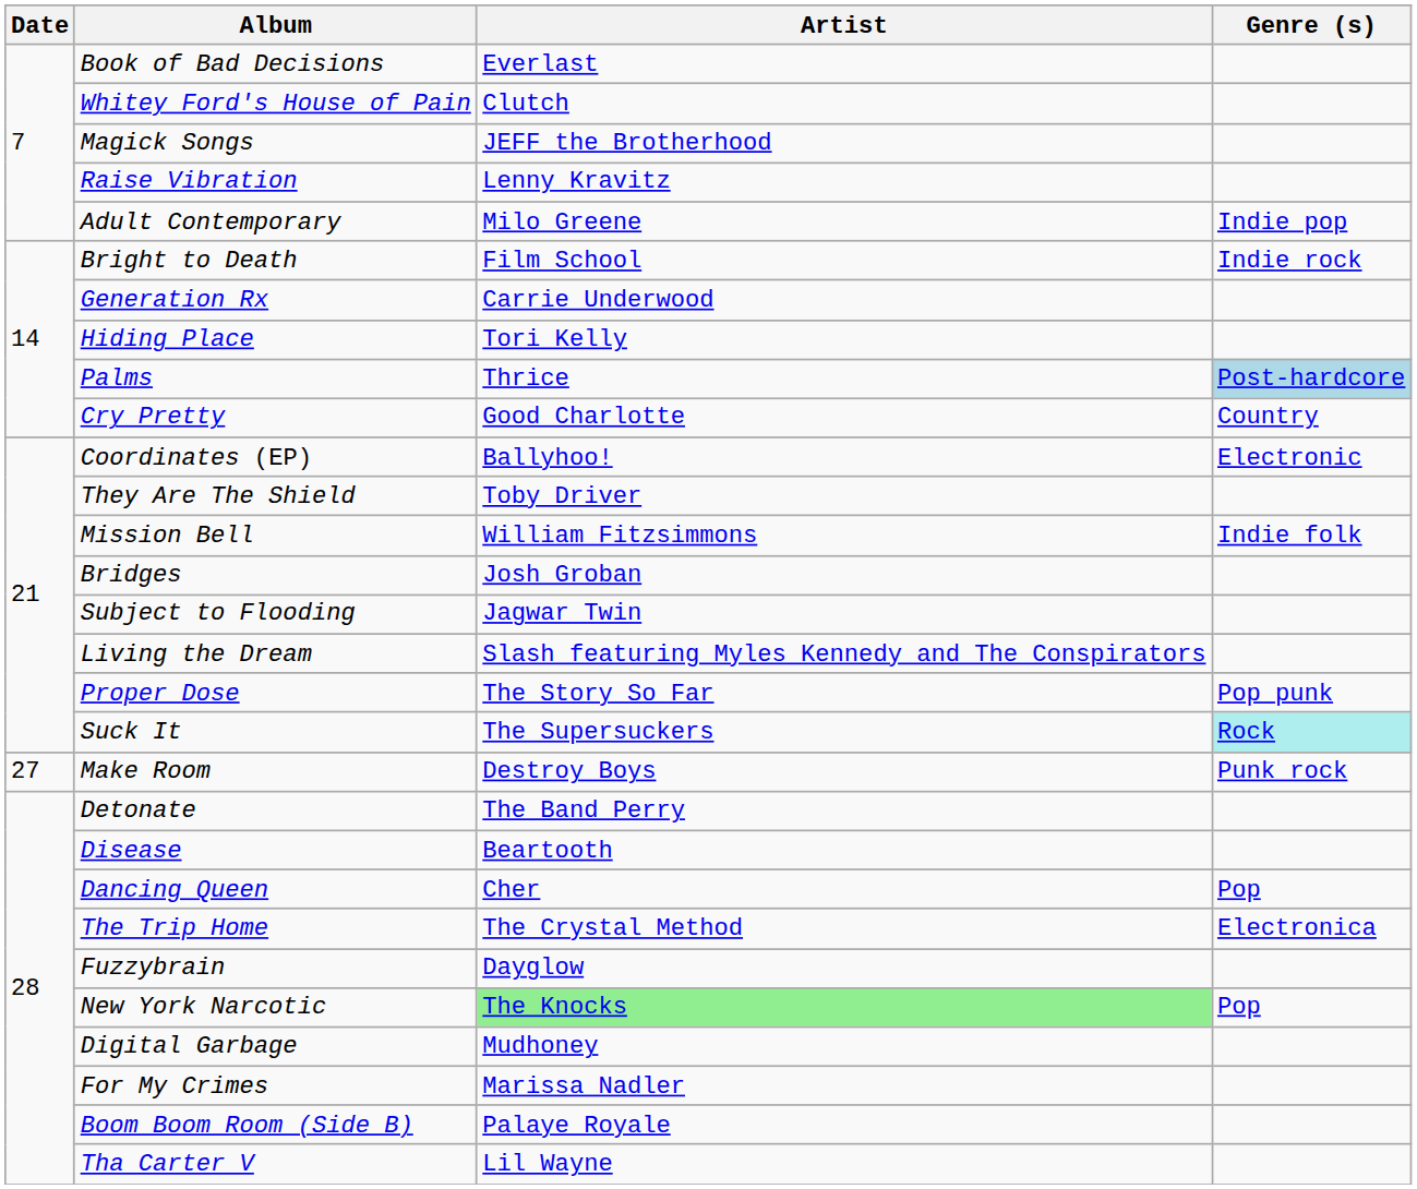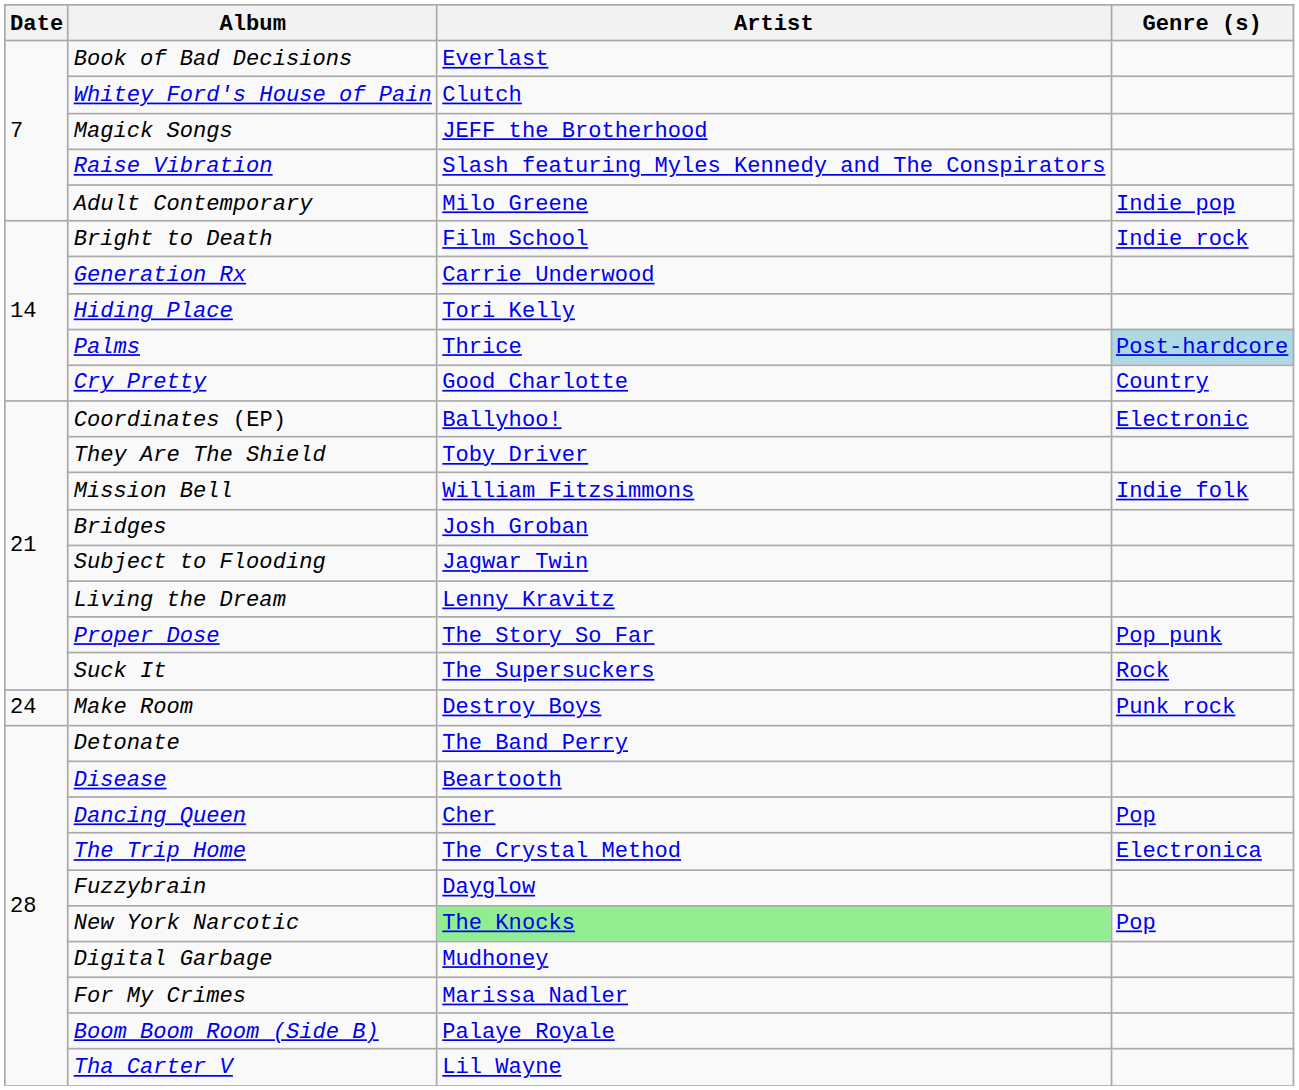Raise Vibration | Artist: Lenny Kravitz -> Slash featuring Myles Kennedy and The Conspirators
Living the Dream | Artist: Slash featuring Myles Kennedy and The Conspirators -> Lenny Kravitz
Suck It | Genre (s): paleturquoise background -> no background
Make Room | Date: 27 -> 24
